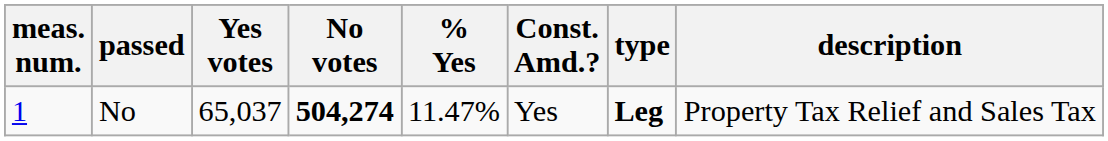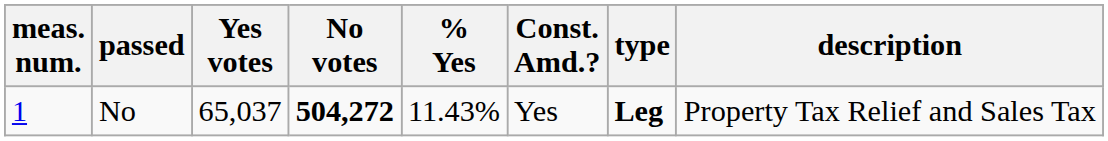No | No votes: 504,274 -> 504,272
No | % Yes: 11.47% -> 11.43%
